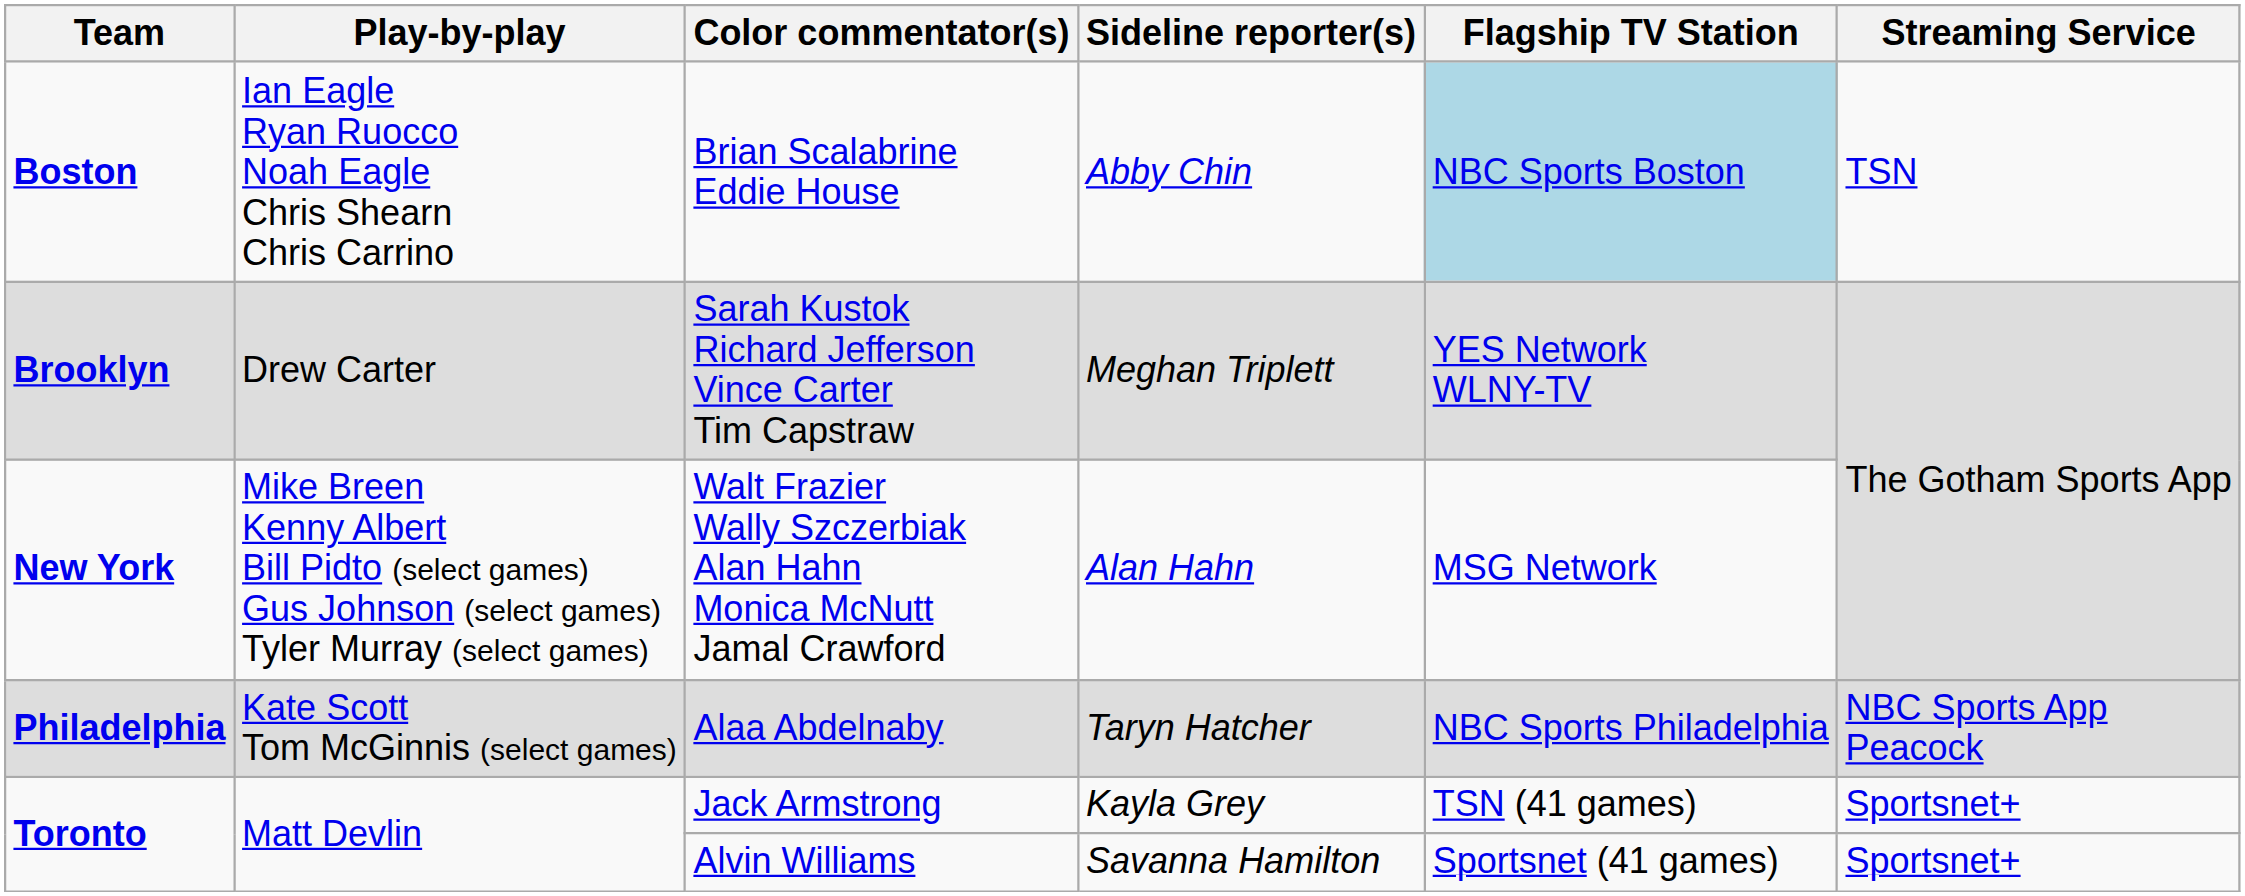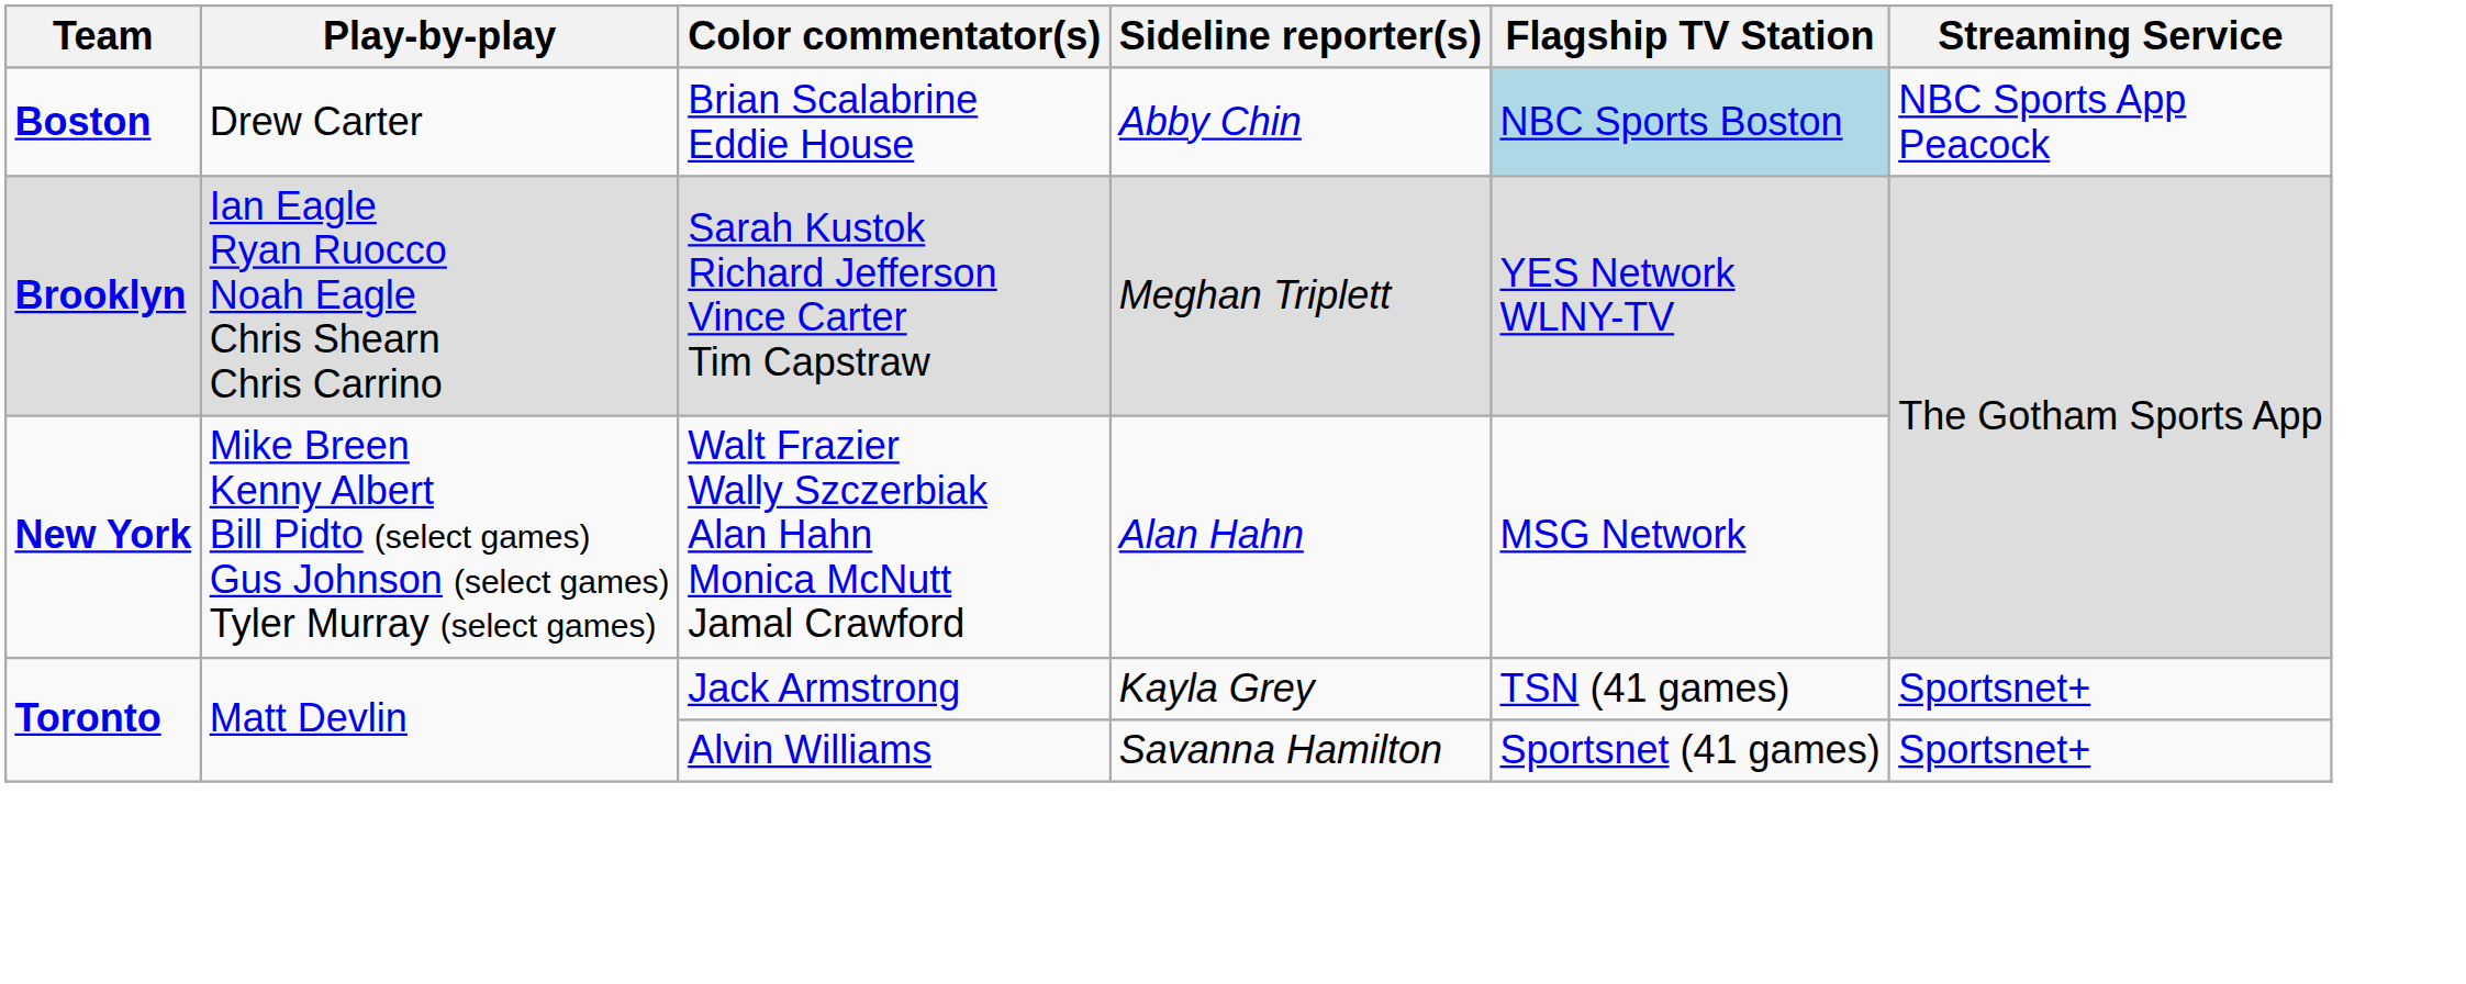Brian Scalabrine Eddie House | Play-by-play: Ian Eagle Ryan Ruocco Noah Eagle Chris Shearn Chris Carrino -> Drew Carter
Brian Scalabrine Eddie House | Streaming Service: TSN -> NBC Sports App Peacock
Sarah Kustok Richard Jefferson Vince Carter Tim Capstraw | Play-by-play: Drew Carter -> Ian Eagle Ryan Ruocco Noah Eagle Chris Shearn Chris Carrino
- row: Philadelphia | Kate Scott Tom McGinnis (select games) | Alaa Abdelnaby | Taryn Hatcher | NBC Sports Philadelphia | NBC Sports App Peacock
